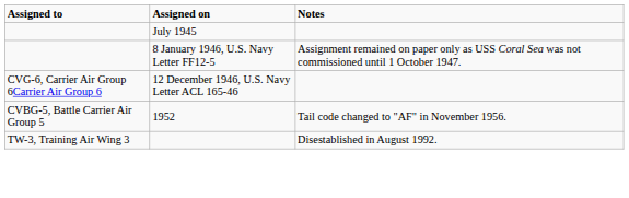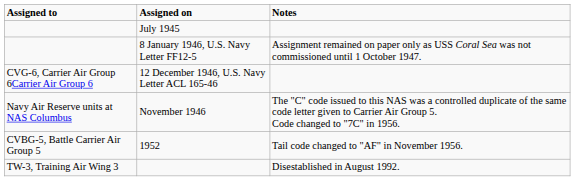+ row: Navy Air Reserve units at NAS Columbus | November 1946 | The "C" code issued to this NAS was a controlled duplicate of the same code letter given to Carrier Air Group 5. Code changed to "7C" in 1956.
